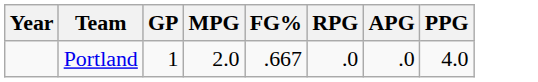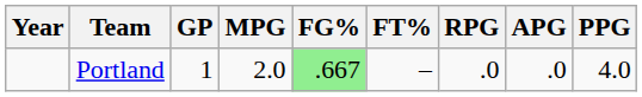+ column: FT% | –
Portland | FG%: no background -> lightgreen background
